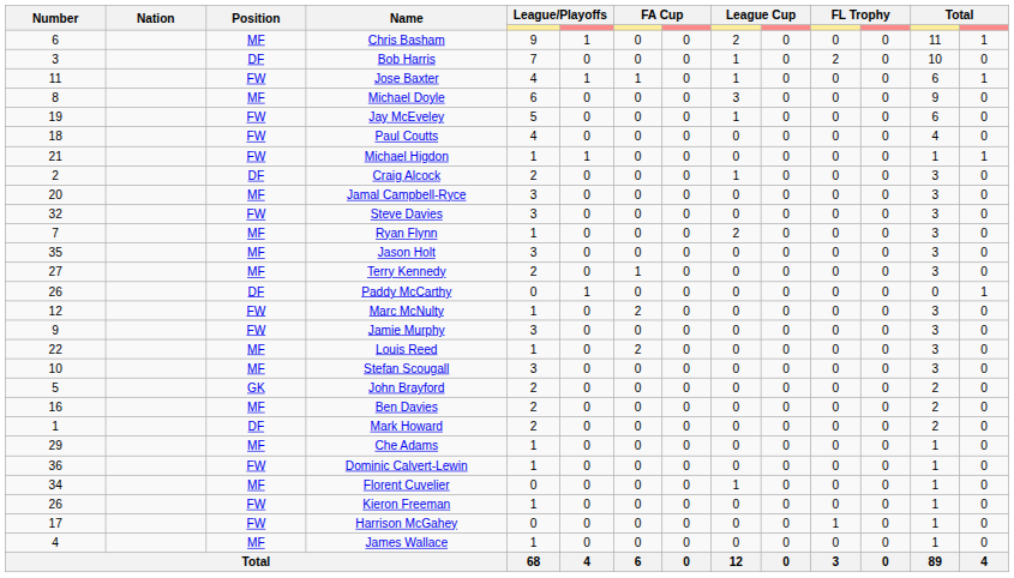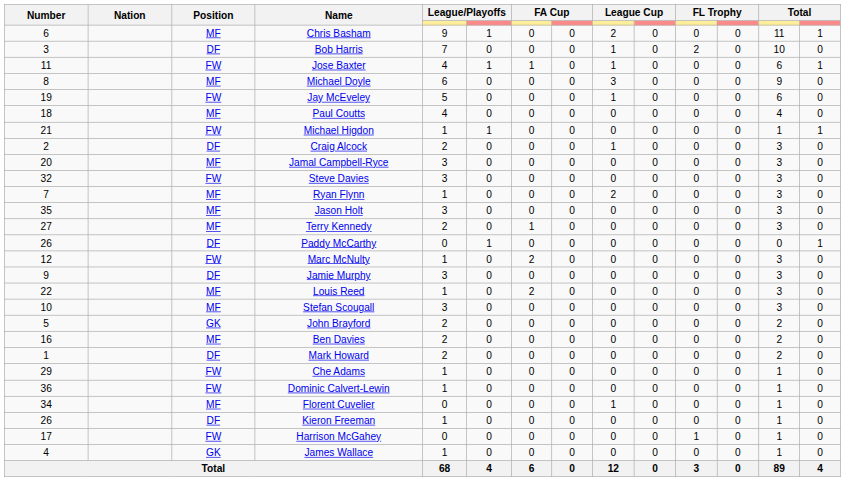Paul Coutts | Position: FW -> MF
Jamie Murphy | Position: FW -> DF
Che Adams | Position: MF -> FW
Kieron Freeman | Position: FW -> DF
James Wallace | Position: MF -> GK
